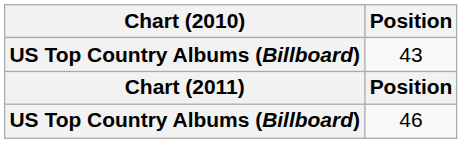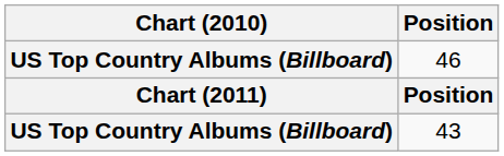rows swapped: 43 <-> 46
